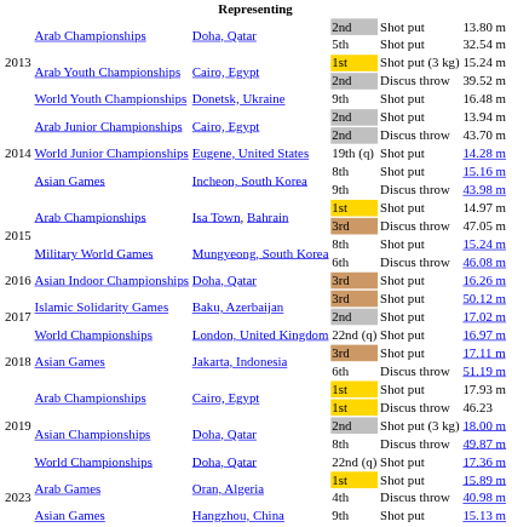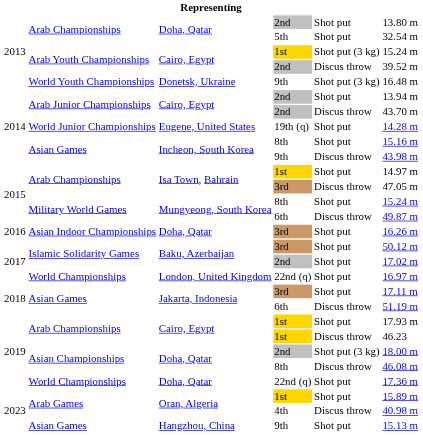World Youth Championships | column 5: Shot put -> Shot put (3 kg)
Military World Games / 6th | column 6: 46.08 m -> 49.87 m
Asian Championships / 8th | column 6: 49.87 m -> 46.08 m
